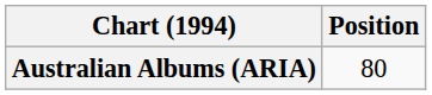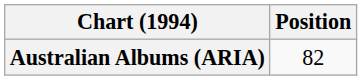Australian Albums (ARIA) | Position: 80 -> 82
